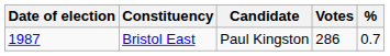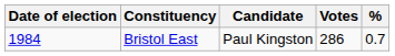Bristol East | Date of election: 1987 -> 1984
